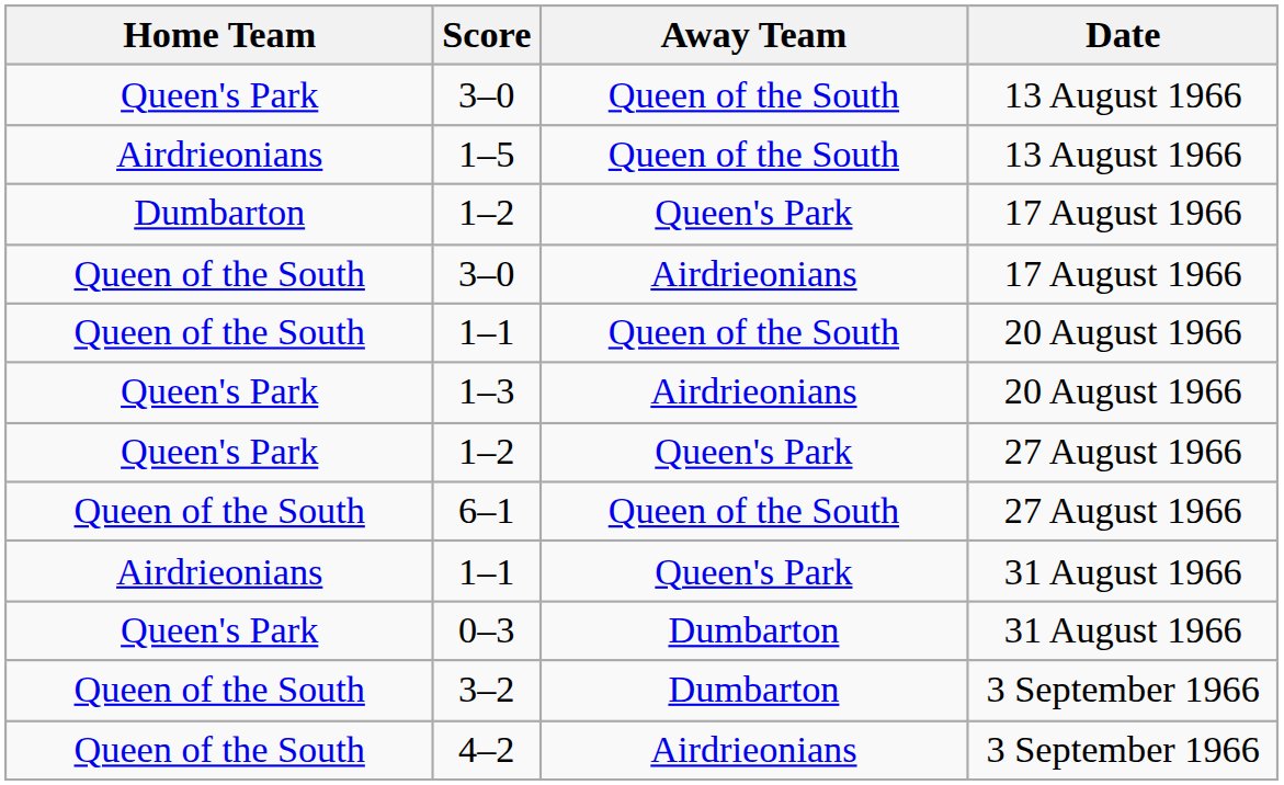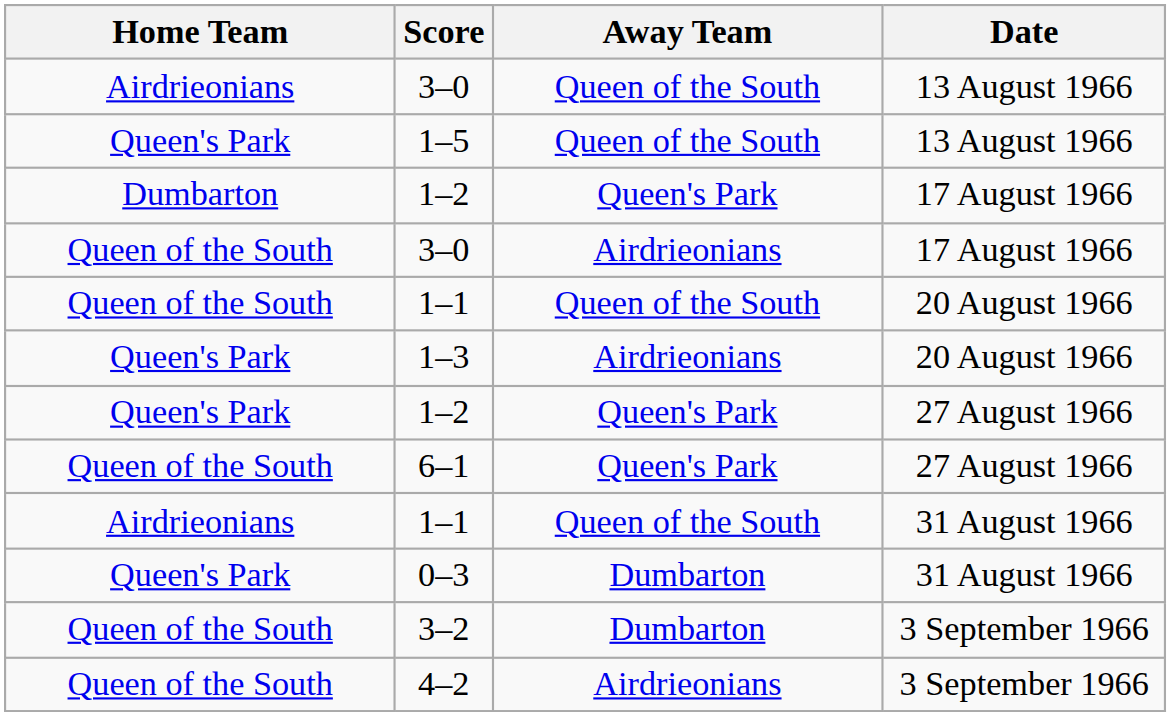3–0 / 13 August 1966 | Home Team: Queen's Park -> Airdrieonians
1–5 | Home Team: Airdrieonians -> Queen's Park
6–1 | Away Team: Queen of the South -> Queen's Park
1–1 / 31 August 1966 | Away Team: Queen's Park -> Queen of the South
